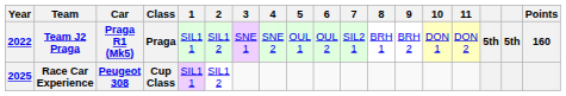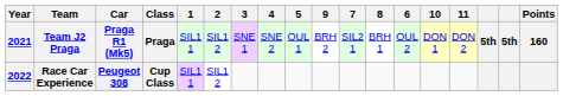columns swapped: 6 <-> 9
Team J2 Praga | Year: 2022 -> 2021
Race Car Experience | Year: 2025 -> 2022
